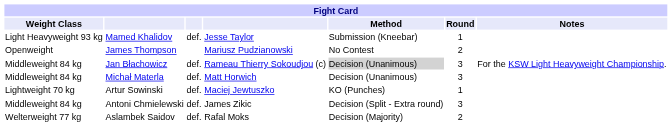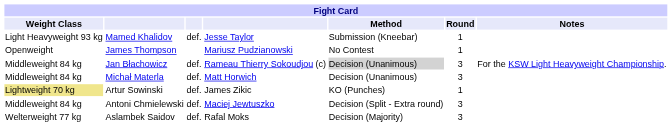James Thompson | Round: 2 -> 1
Artur Sowinski | Weight Class: no background -> khaki background
Artur Sowinski | column 4: Maciej Jewtuszko -> James Zikic
Antoni Chmielewski | column 4: James Zikic -> Maciej Jewtuszko
Aslambek Saidov | Round: 2 -> 3
